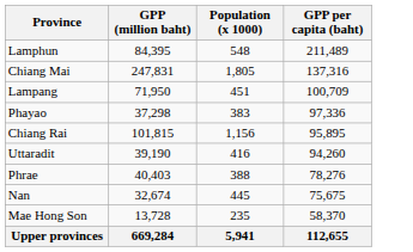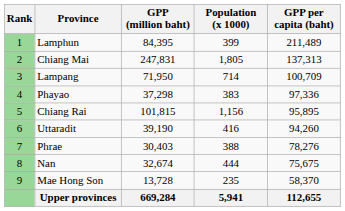+ column: Rank | 1 | 2 | 3 | 4 | 5 | 6 | 7 | 8 | 9
Lamphun | Population (x 1000): 548 -> 399
Chiang Mai | GPP per capita (baht): 137,316 -> 137,313
Lampang | Population (x 1000): 451 -> 714
Phrae | GPP (million baht): 40,403 -> 30,403
Nan | Population (x 1000): 445 -> 444
